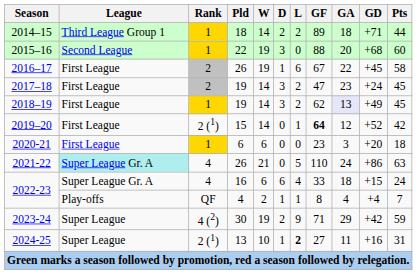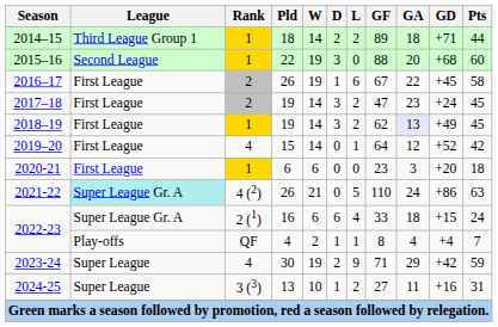2019–20 | Rank: 2 (1) -> 4
2019–20 | GF: bold -> normal
2021-22 | Rank: 4 -> 4 (2)
2022-23 / 16 | Rank: 4 -> 2 (1)
2023-24 | Rank: 4 (2) -> 4
2024-25 | Rank: 2 (1) -> 3 (3)
2024-25 | L: bold -> normal
